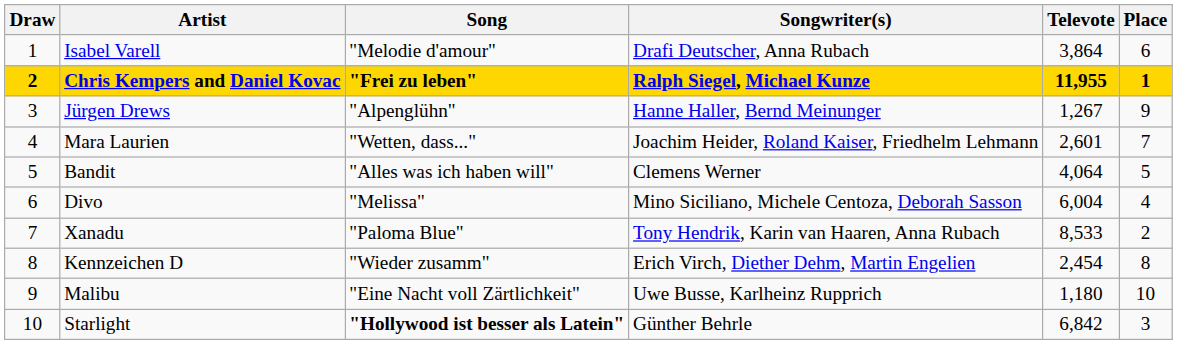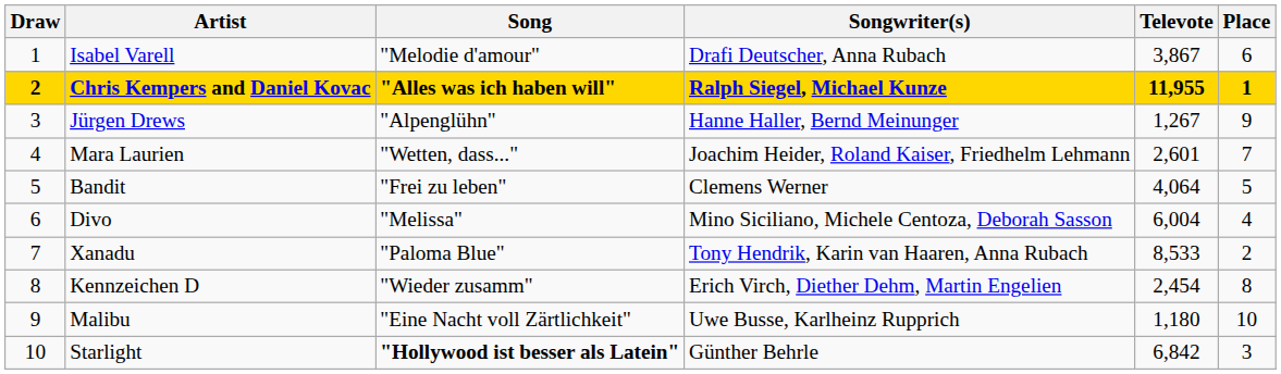Isabel Varell | Televote: 3,864 -> 3,867
Chris Kempers and Daniel Kovac | Song: "Frei zu leben" -> "Alles was ich haben will"
Bandit | Song: "Alles was ich haben will" -> "Frei zu leben"
